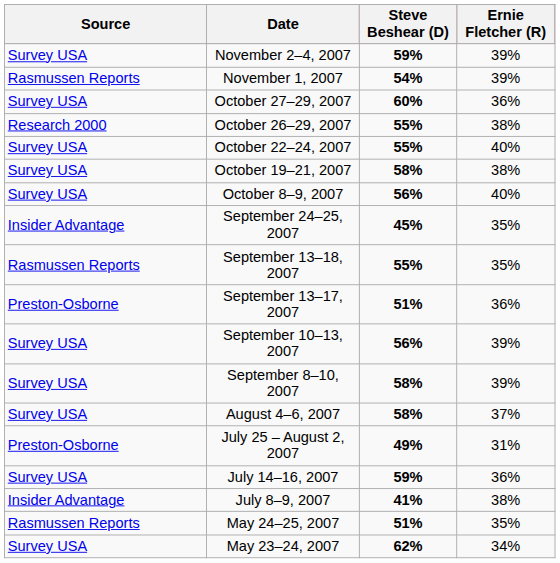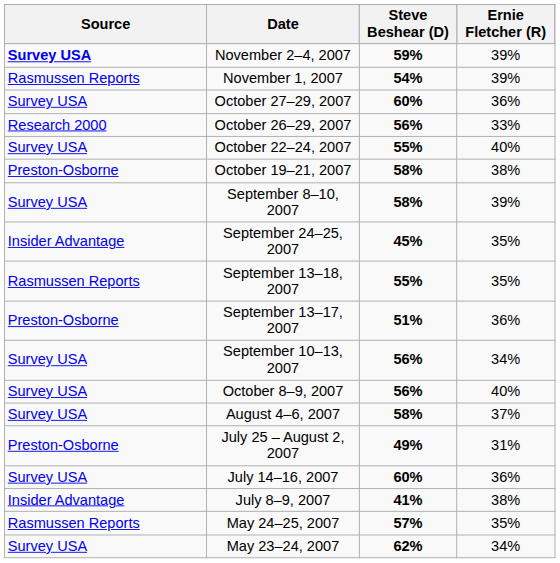November 2–4, 2007 | Source: normal -> bold
October 26–29, 2007 | Steve Beshear (D): 55% -> 56%
October 26–29, 2007 | Ernie Fletcher (R): 38% -> 33%
October 19–21, 2007 | Source: Survey USA -> Preston-Osborne
rows swapped: October 8–9, 2007 <-> September 8–10, 2007
September 10–13, 2007 | Ernie Fletcher (R): 39% -> 34%
July 14–16, 2007 | Steve Beshear (D): 59% -> 60%
May 24–25, 2007 | Steve Beshear (D): 51% -> 57%
